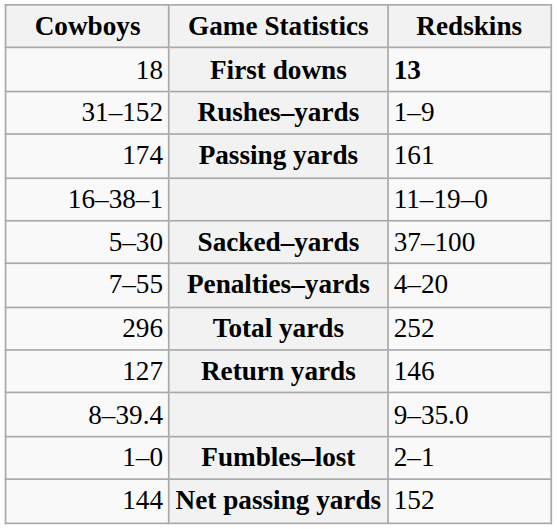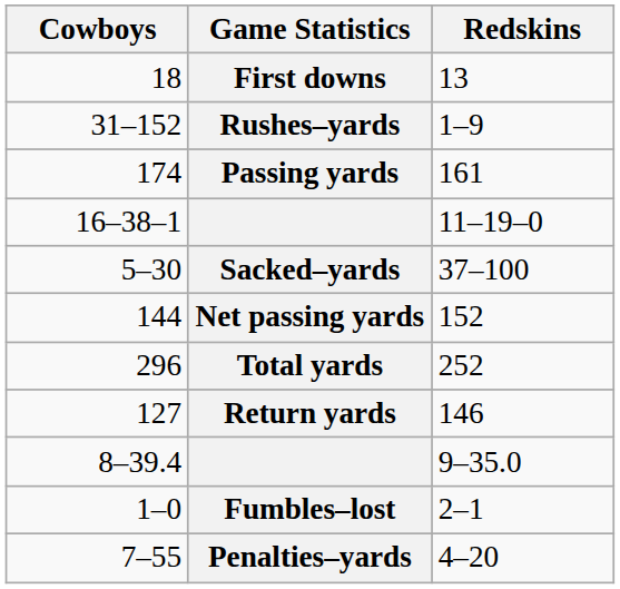First downs | Redskins: bold -> normal
rows swapped: Net passing yards <-> Penalties–yards
